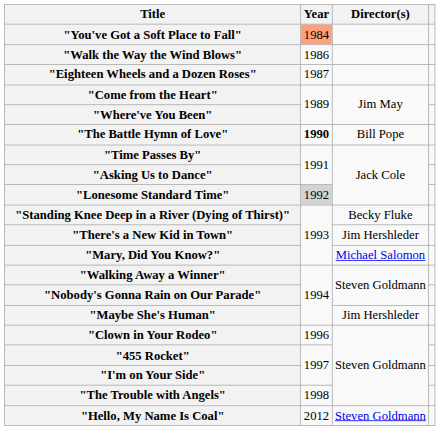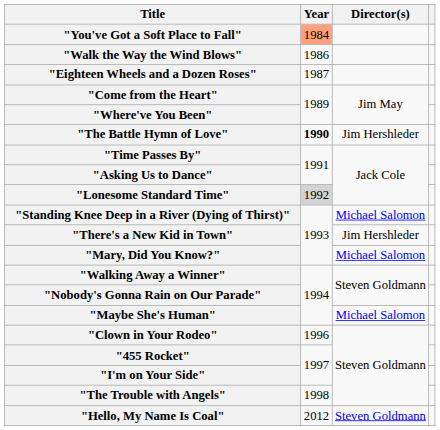"The Battle Hymn of Love" | Director(s): Bill Pope -> Jim Hershleder
"Standing Knee Deep in a River (Dying of Thirst)" | Director(s): Becky Fluke -> Michael Salomon
"Maybe She's Human" | Director(s): Jim Hershleder -> Michael Salomon
